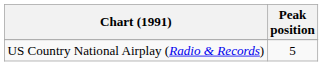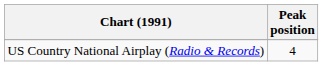US Country National Airplay (Radio & Records) | Peak position: 5 -> 4
